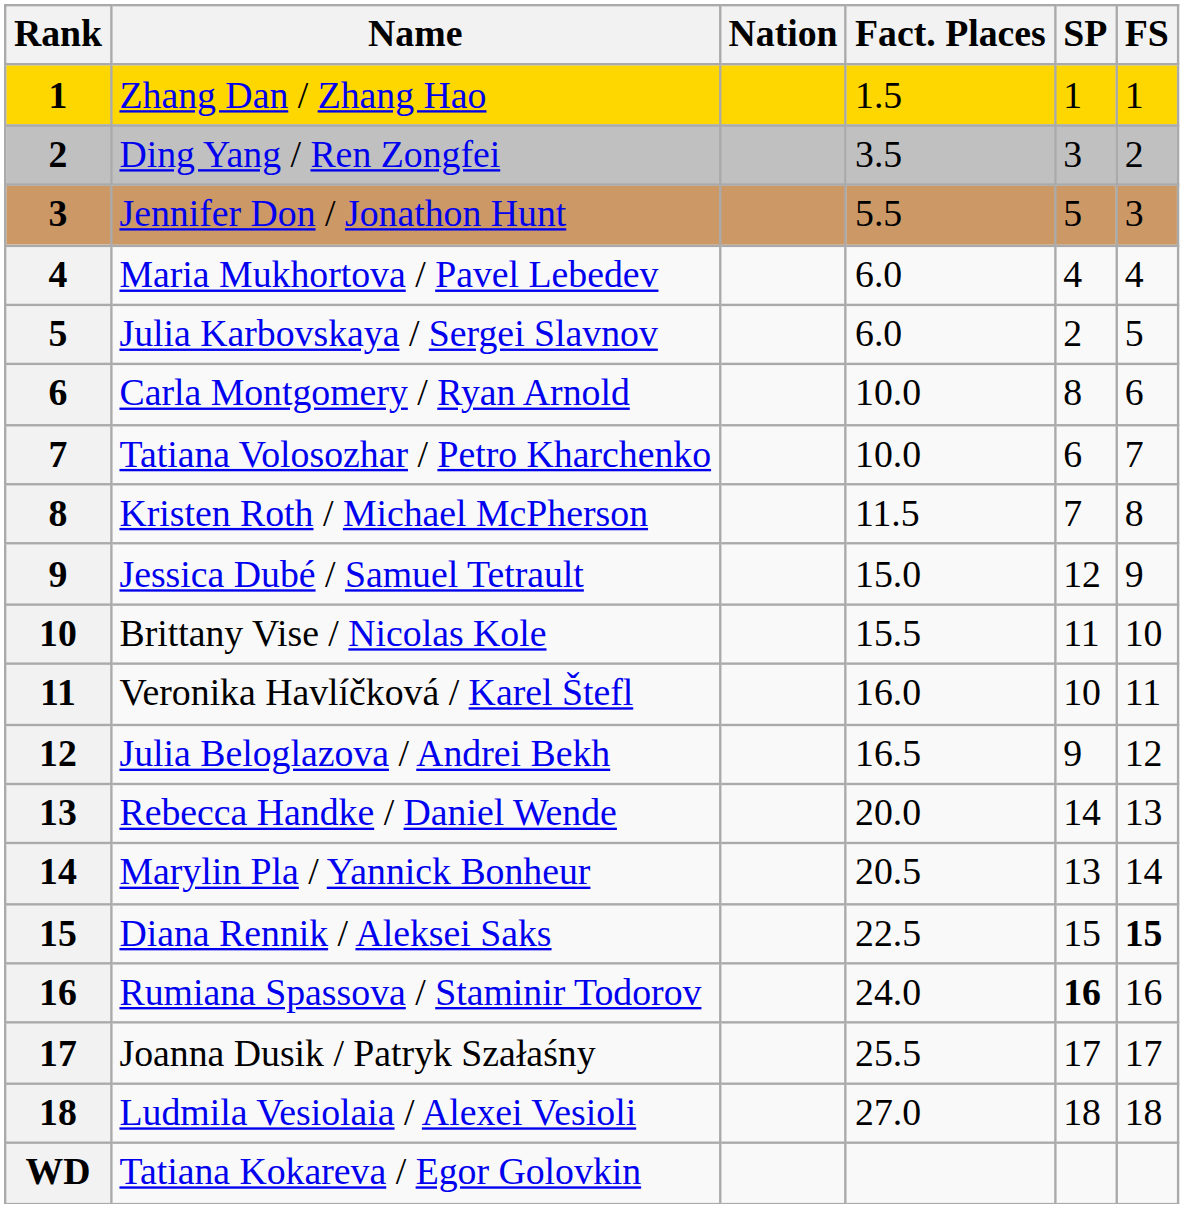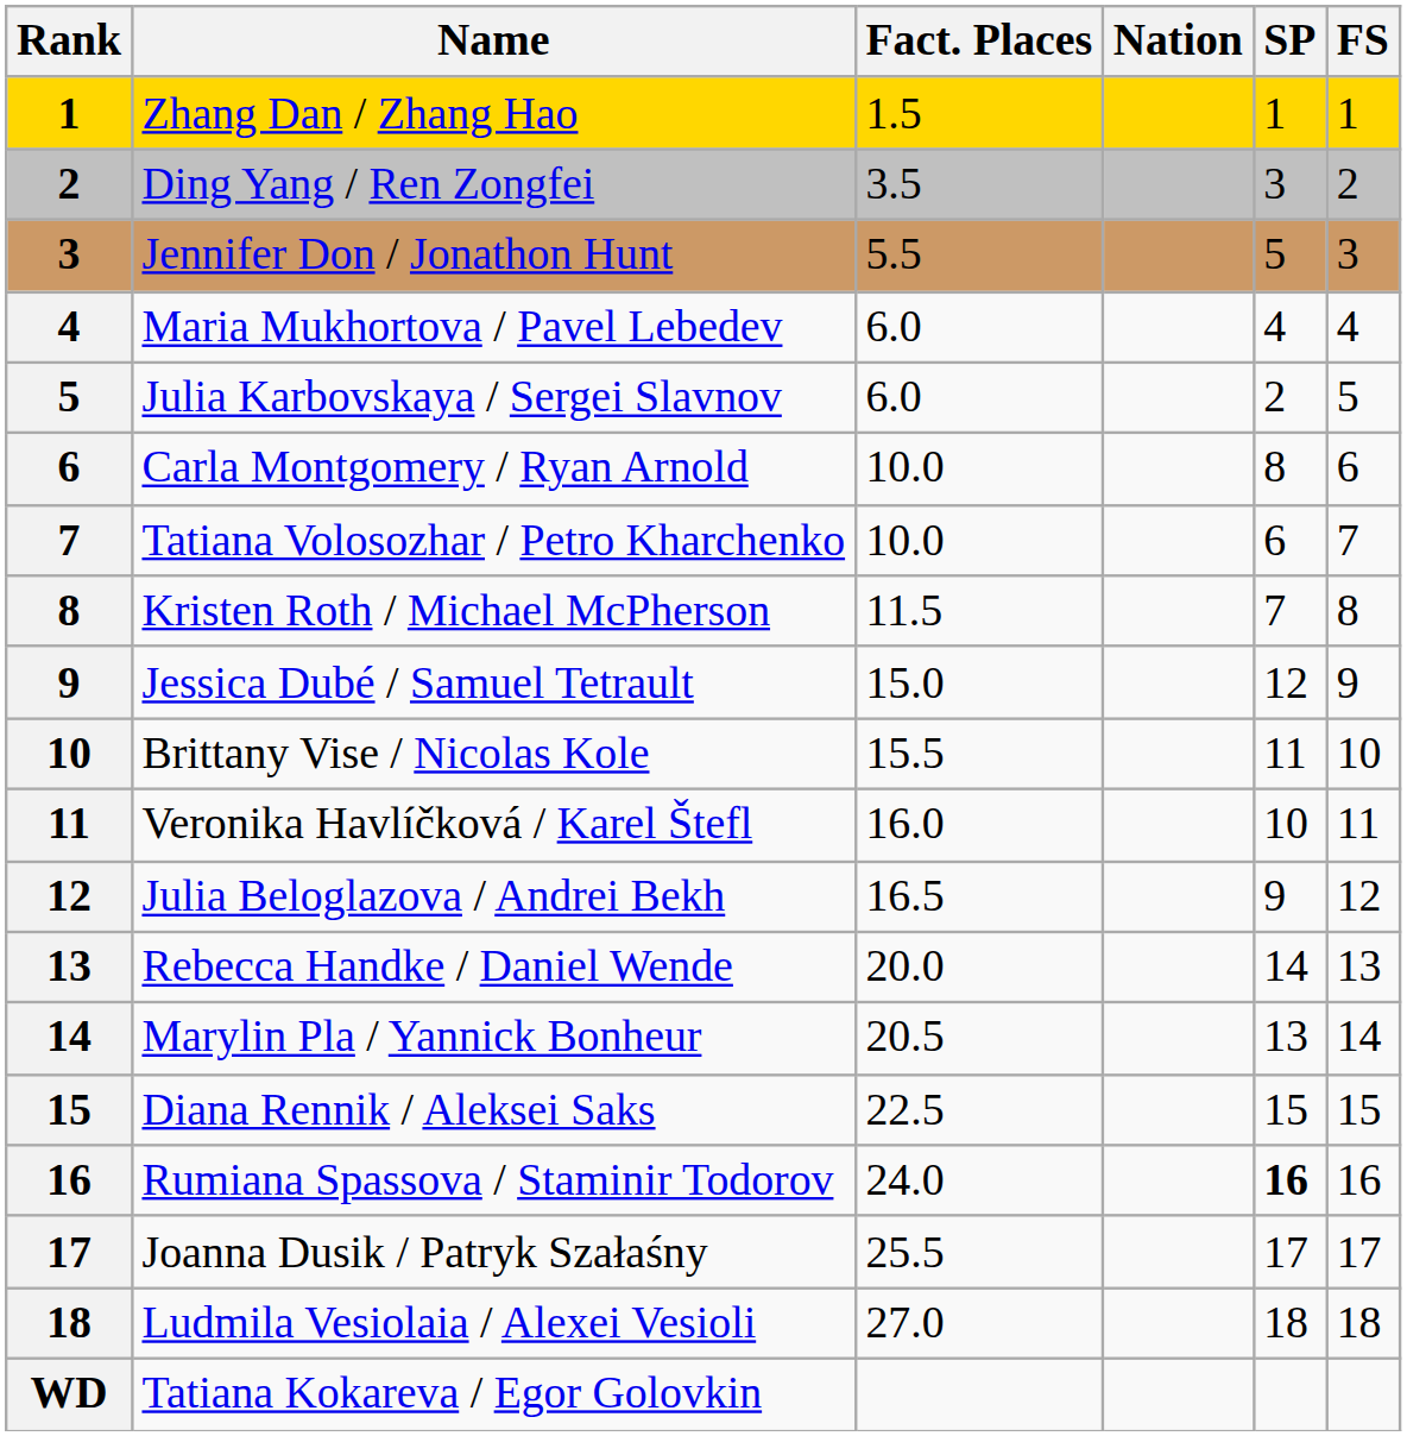columns swapped: Nation <-> Fact. Places
Diana Rennik / Aleksei Saks | FS: bold -> normal
